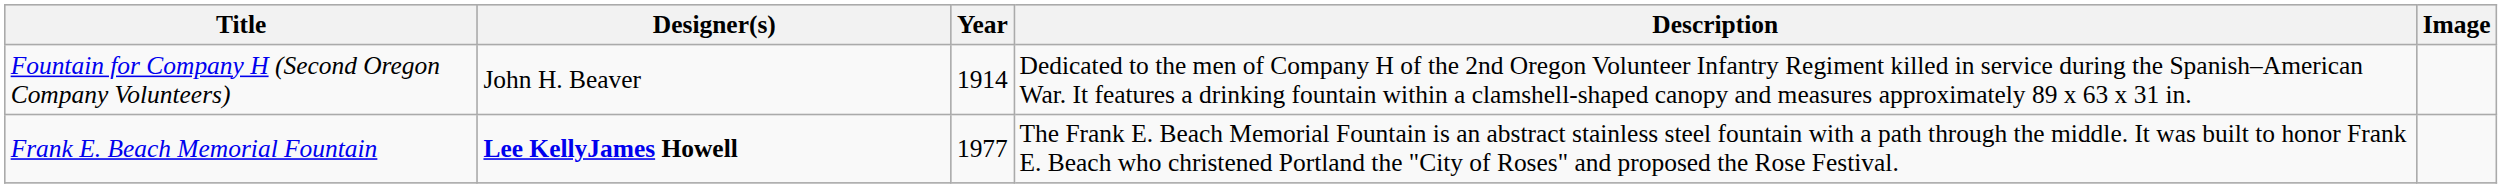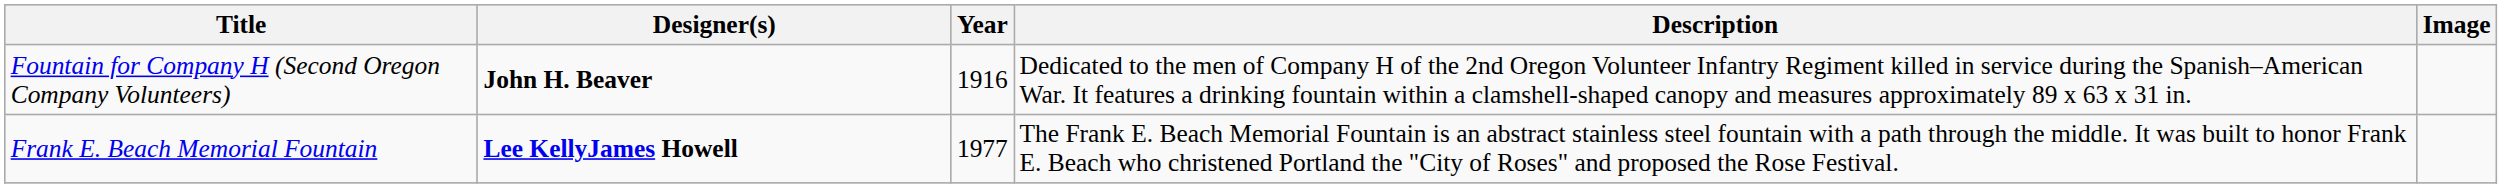Fountain for Company H (Second Oregon Company Volunteers) | Designer(s): normal -> bold
Fountain for Company H (Second Oregon Company Volunteers) | Year: 1914 -> 1916
